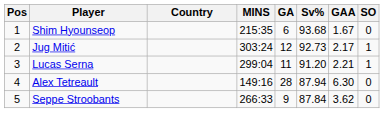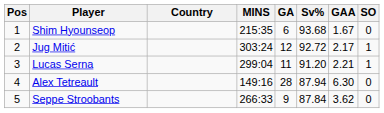Jug Mitić | Sv%: 92.73 -> 92.72
